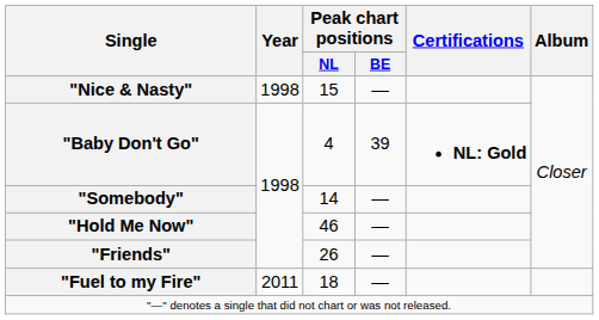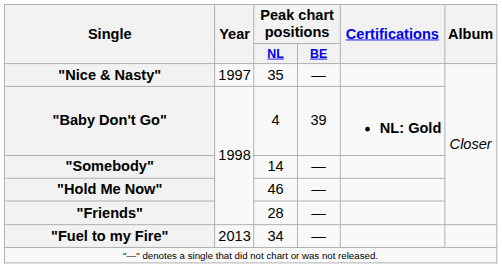"Nice & Nasty" | Year: 1998 -> 1997
"Nice & Nasty" | Peak chart positions / NL: 15 -> 35
"Friends" | Peak chart positions / NL: 26 -> 28
"Fuel to my Fire" | Year: 2011 -> 2013
"Fuel to my Fire" | Peak chart positions / NL: 18 -> 34
